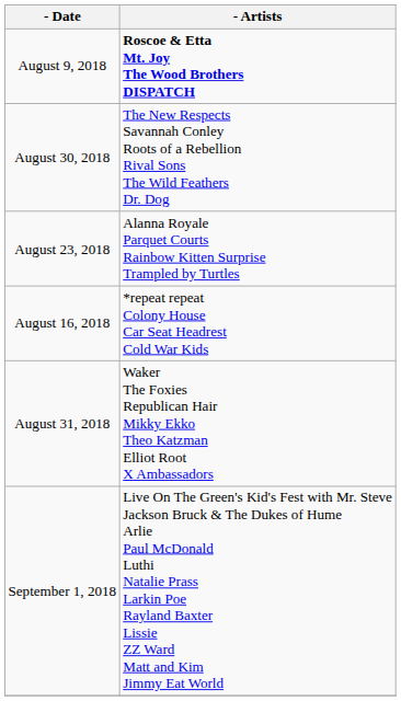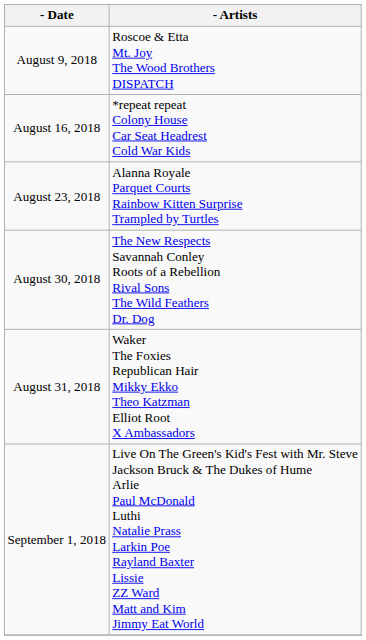August 9, 2018 | - Artists: bold -> normal
rows swapped: August 16, 2018 <-> August 30, 2018
